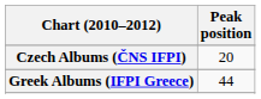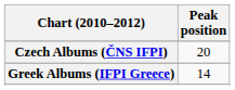Greek Albums (IFPI Greece) | Peak position: 44 -> 14
